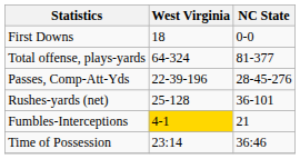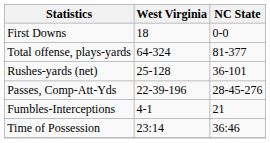rows swapped: Rushes-yards (net) <-> Passes, Comp-Att-Yds
Fumbles-Interceptions | West Virginia: gold background -> no background
